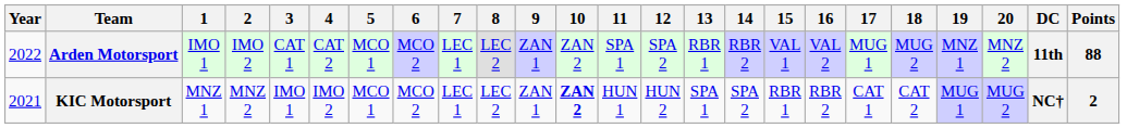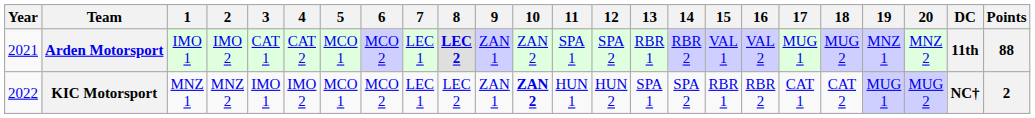Arden Motorsport | Year: 2022 -> 2021
Arden Motorsport | 8: normal -> bold
KIC Motorsport | Year: 2021 -> 2022
